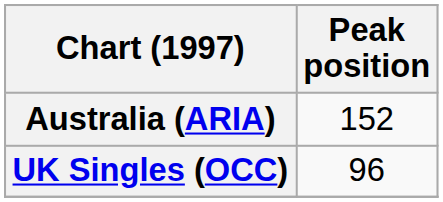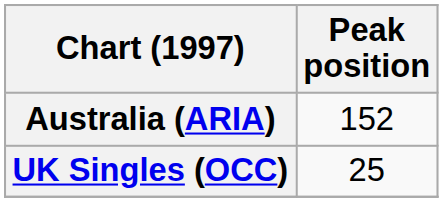UK Singles (OCC) | Peak position: 96 -> 25
